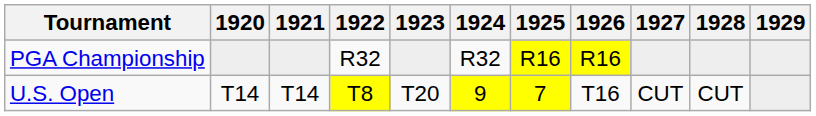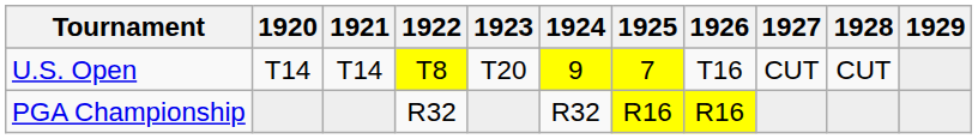rows swapped: U.S. Open <-> PGA Championship
